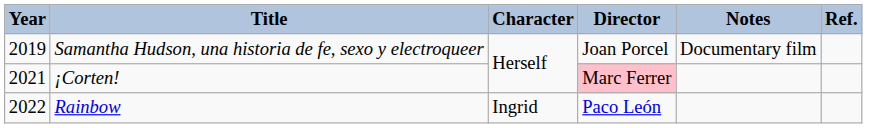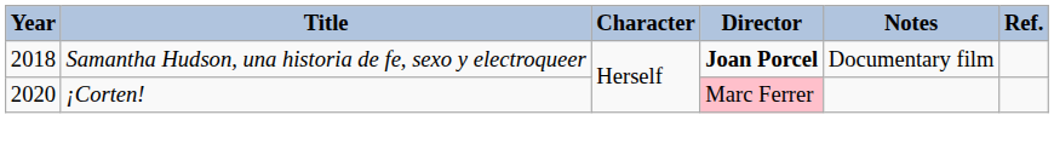Samantha Hudson, una historia de fe, sexo y electroqueer | Year: 2019 -> 2018
Samantha Hudson, una historia de fe, sexo y electroqueer | Director: normal -> bold
¡Corten! | Year: 2021 -> 2020
- row: 2022 | Rainbow | Ingrid | Paco León
